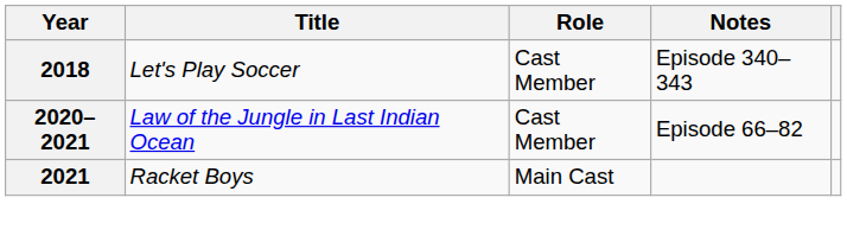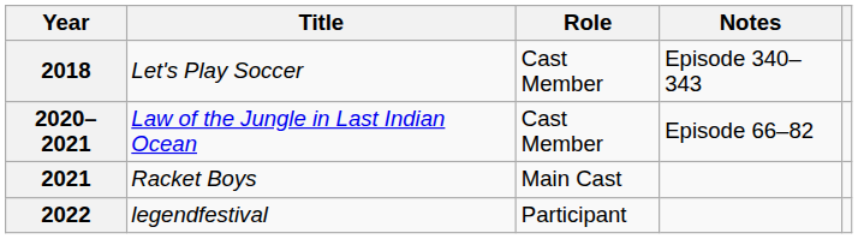+ row: 2022 | legendfestival | Participant
